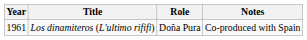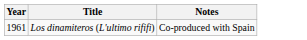- column: Role | Doña Pura
